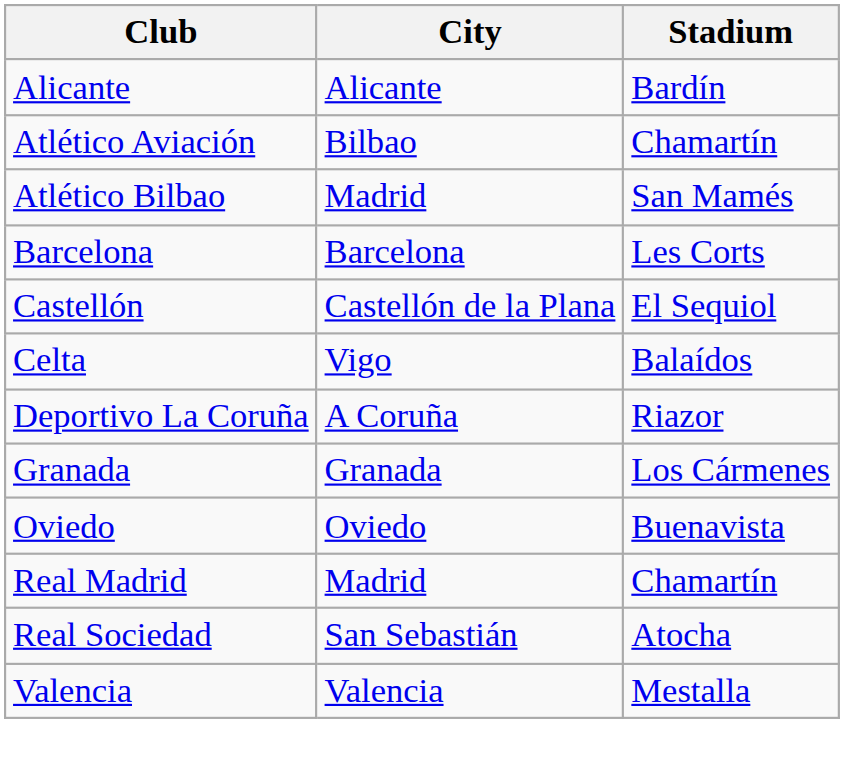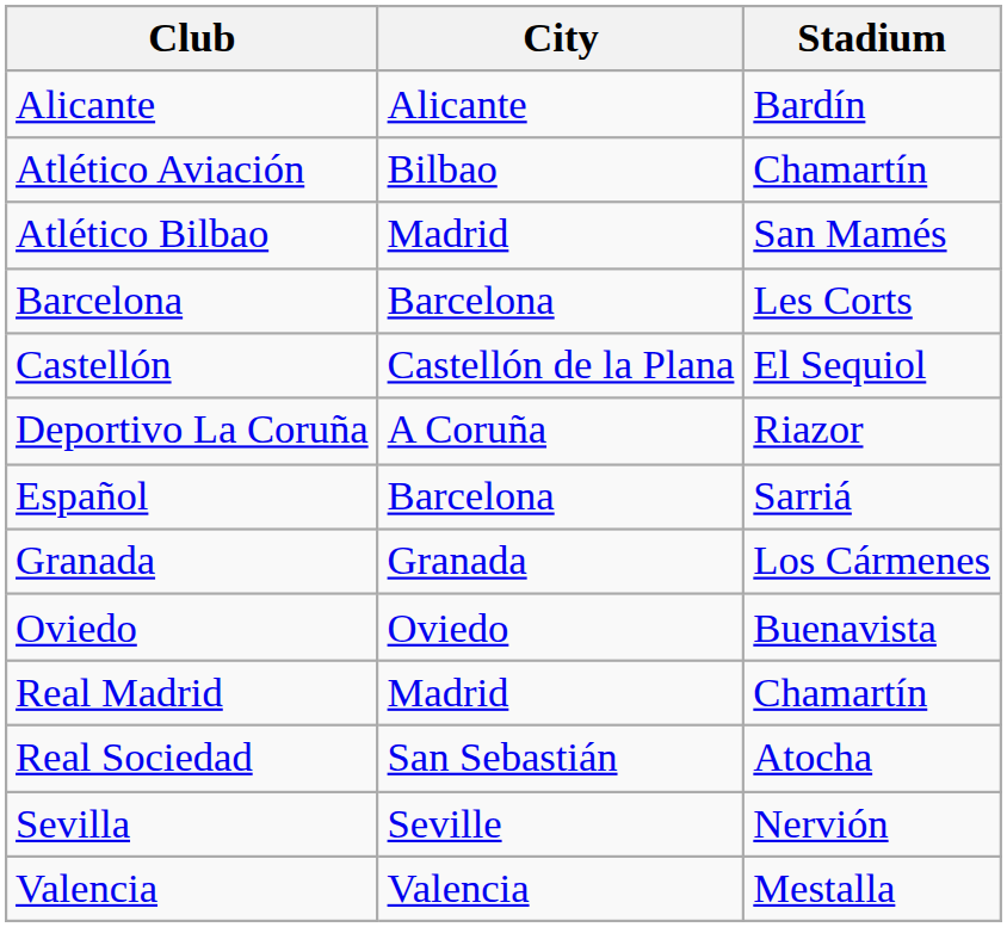- row: Celta | Vigo | Balaídos
+ row: Español | Barcelona | Sarriá
+ row: Sevilla | Seville | Nervión
